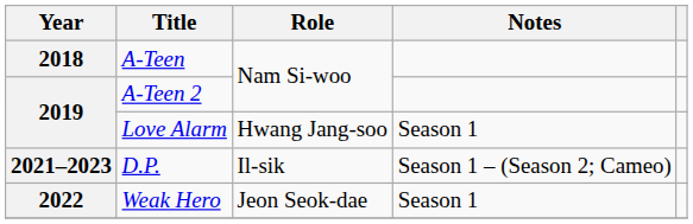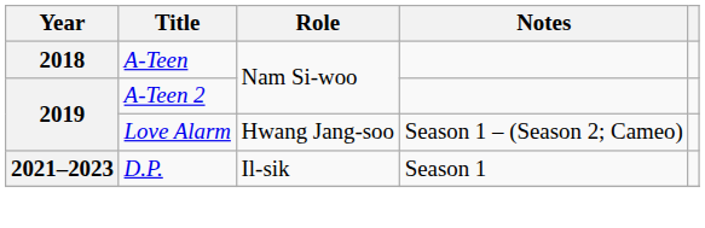Love Alarm | Notes: Season 1 -> Season 1 – (Season 2; Cameo)
D.P. | Notes: Season 1 – (Season 2; Cameo) -> Season 1
- row: 2022 | Weak Hero | Jeon Seok-dae | Season 1
